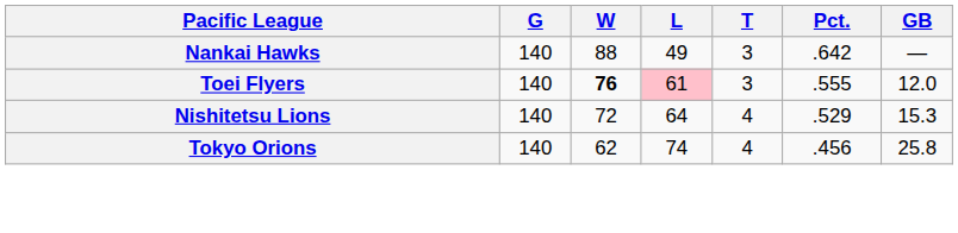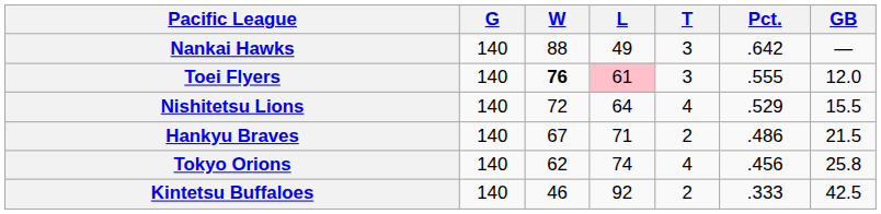Nishitetsu Lions | GB: 15.3 -> 15.5
+ row: Hankyu Braves | 140 | 67 | 71 | 2 | .486 | 21.5
+ row: Kintetsu Buffaloes | 140 | 46 | 92 | 2 | .333 | 42.5
